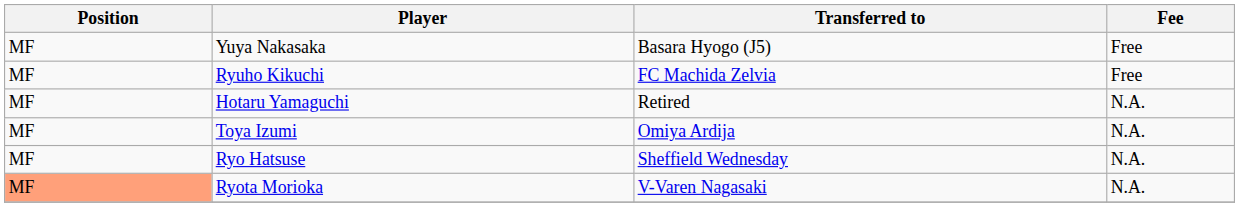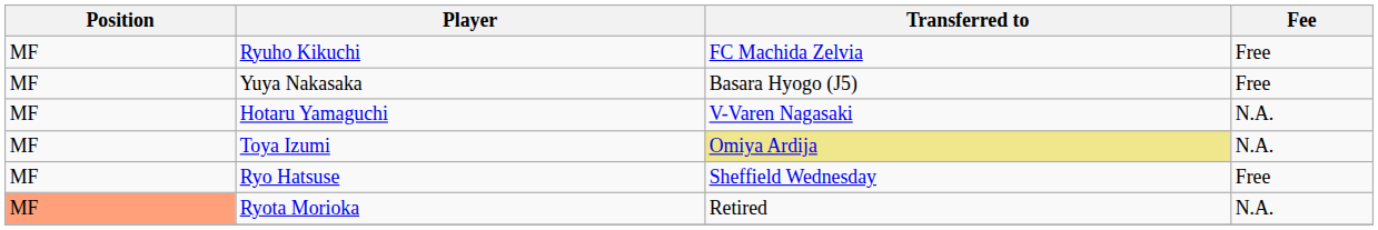rows swapped: Ryuho Kikuchi <-> Yuya Nakasaka
Hotaru Yamaguchi | Transferred to: Retired -> V-Varen Nagasaki
Toya Izumi | Transferred to: no background -> khaki background
Ryo Hatsuse | Fee: N.A. -> Free
Ryota Morioka | Transferred to: V-Varen Nagasaki -> Retired
